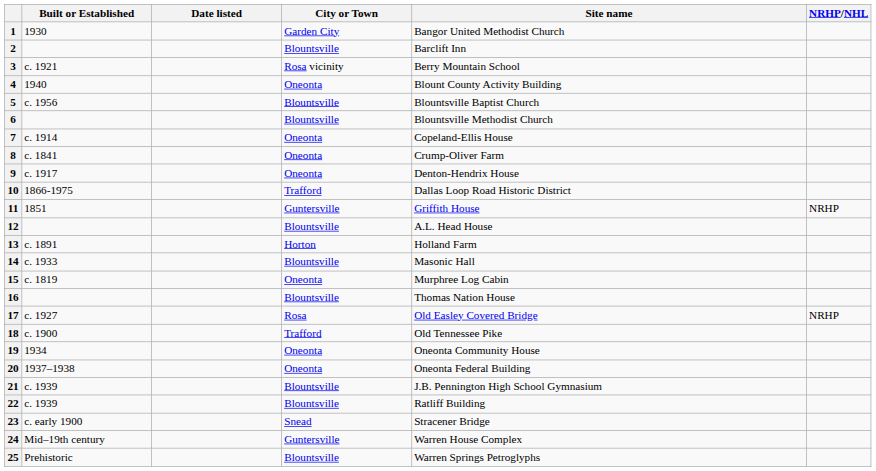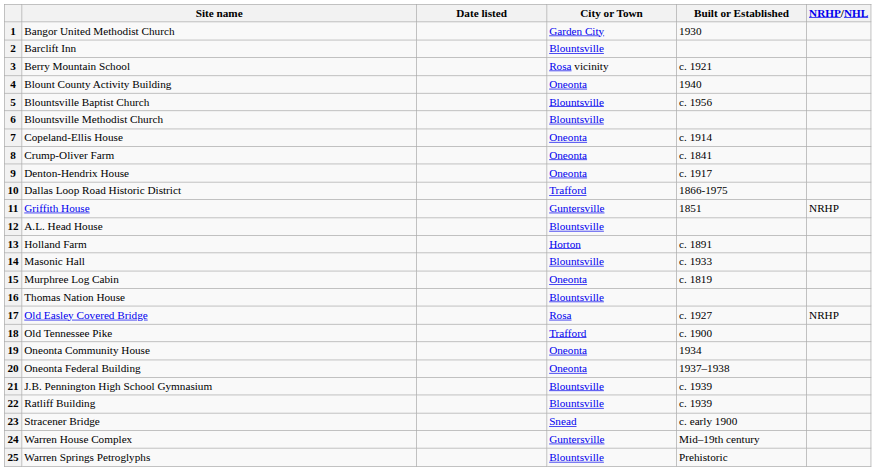columns swapped: Site name <-> Built or Established
